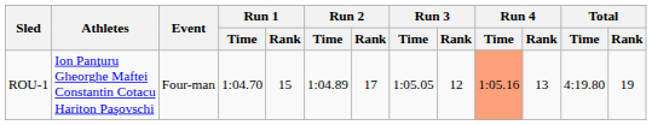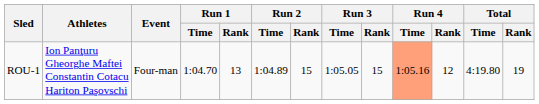ROU-1 | Run 1 / Rank: 15 -> 13
ROU-1 | Run 2 / Rank: 17 -> 15
ROU-1 | Run 3 / Rank: 12 -> 15
ROU-1 | Run 4 / Rank: 13 -> 12
